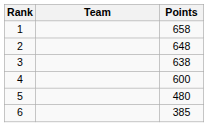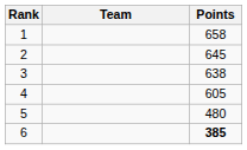2 | Points: 648 -> 645
4 | Points: 600 -> 605
6 | Points: normal -> bold
